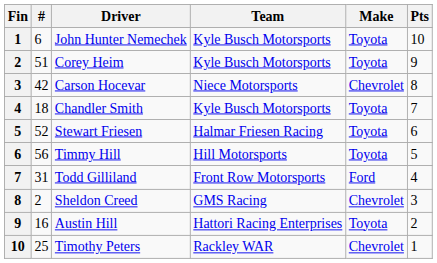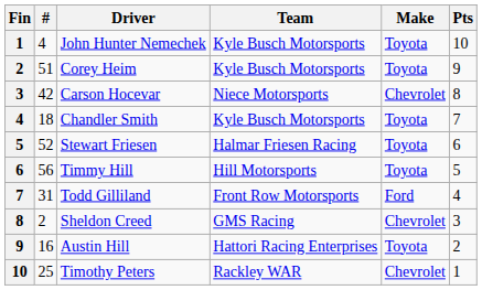John Hunter Nemechek | #: 6 -> 4
